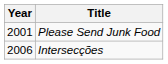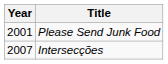Intersecções | Year: 2006 -> 2007
